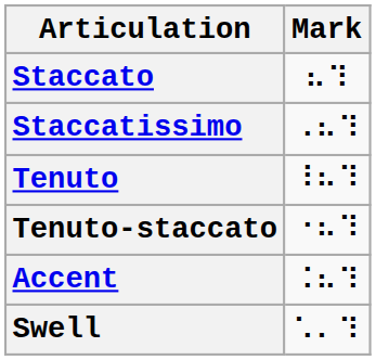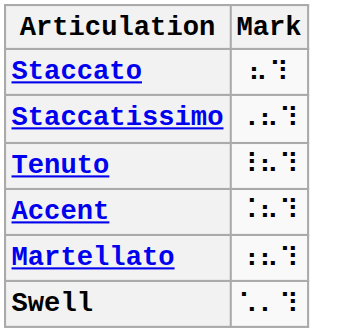- row: Tenuto-staccato | ⠐⠦⠹
+ row: Martellato | ⠰⠦⠹
